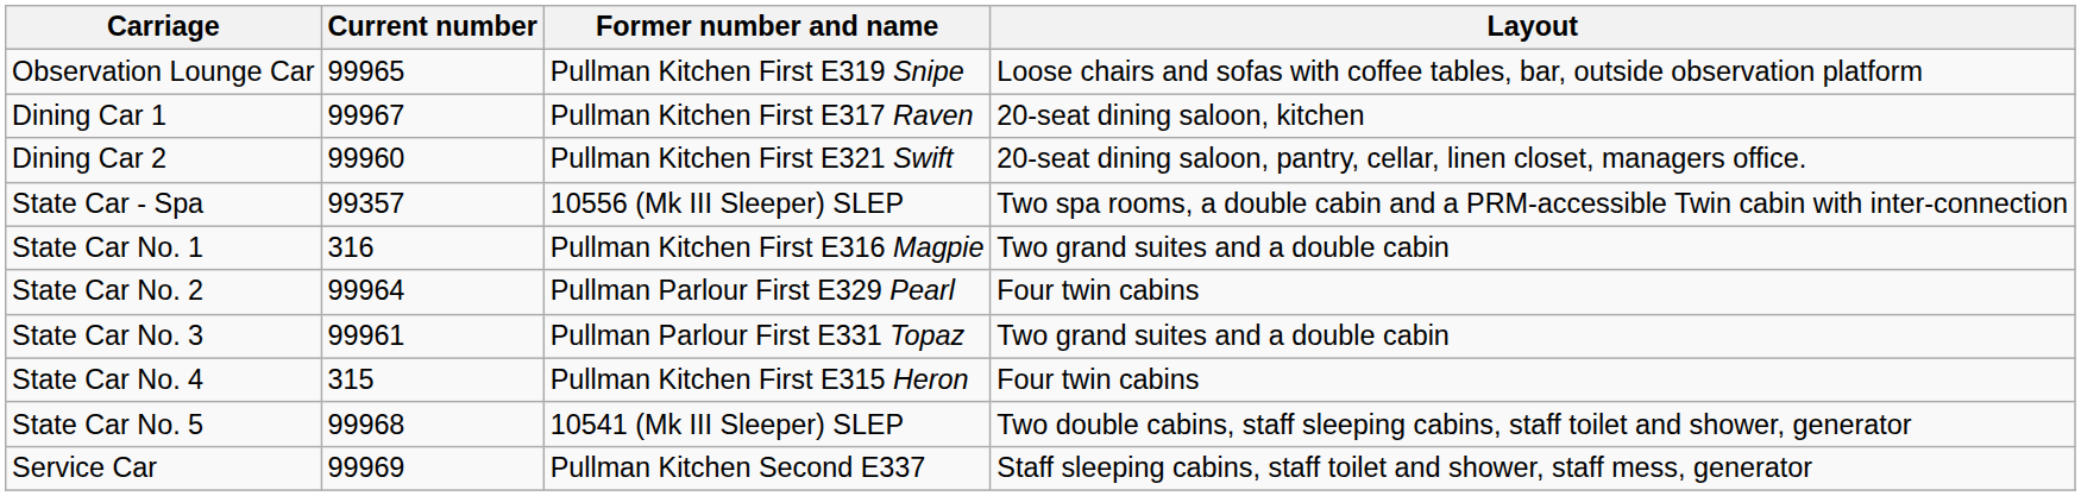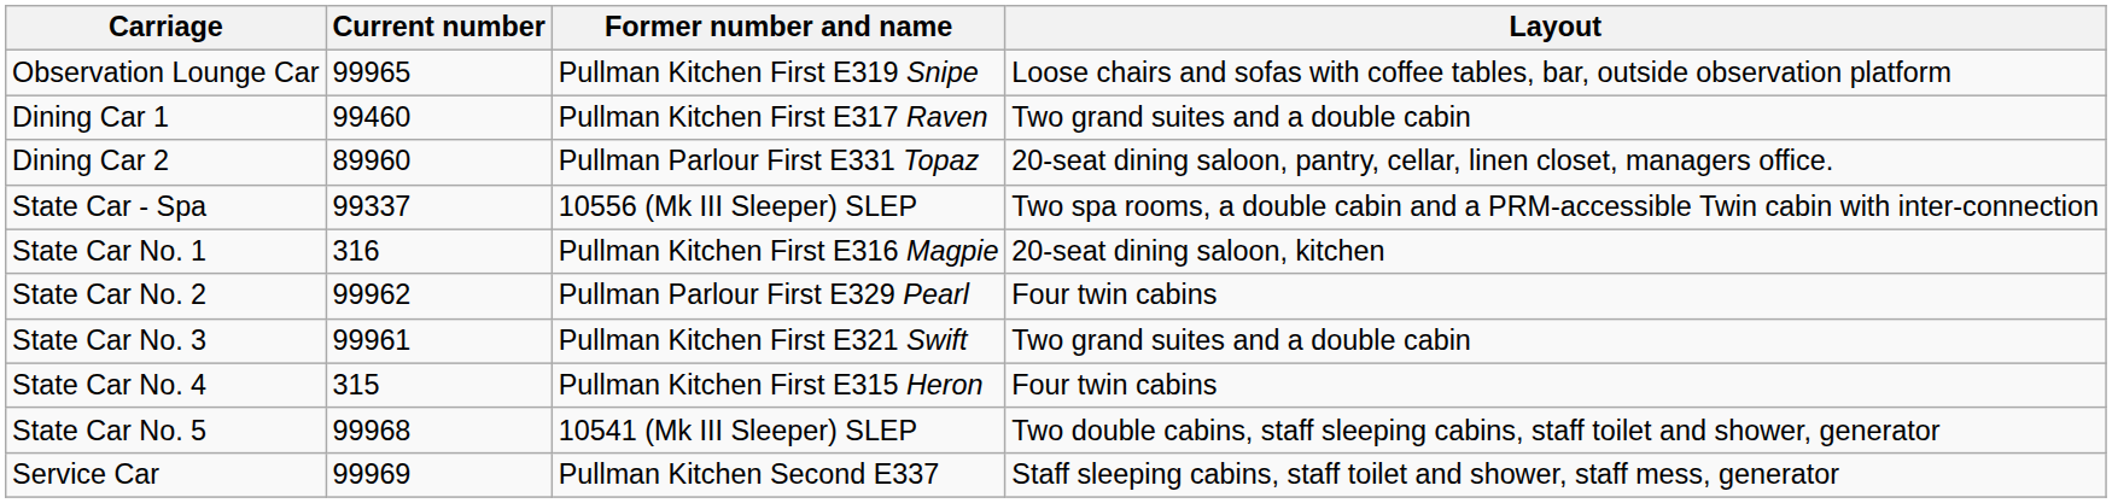Dining Car 1 | Current number: 99967 -> 99460
Dining Car 1 | Layout: 20-seat dining saloon, kitchen -> Two grand suites and a double cabin
Dining Car 2 | Current number: 99960 -> 89960
Dining Car 2 | Former number and name: Pullman Kitchen First E321 Swift -> Pullman Parlour First E331 Topaz
State Car - Spa | Current number: 99357 -> 99337
State Car No. 1 | Layout: Two grand suites and a double cabin -> 20-seat dining saloon, kitchen
State Car No. 2 | Current number: 99964 -> 99962
State Car No. 3 | Former number and name: Pullman Parlour First E331 Topaz -> Pullman Kitchen First E321 Swift
